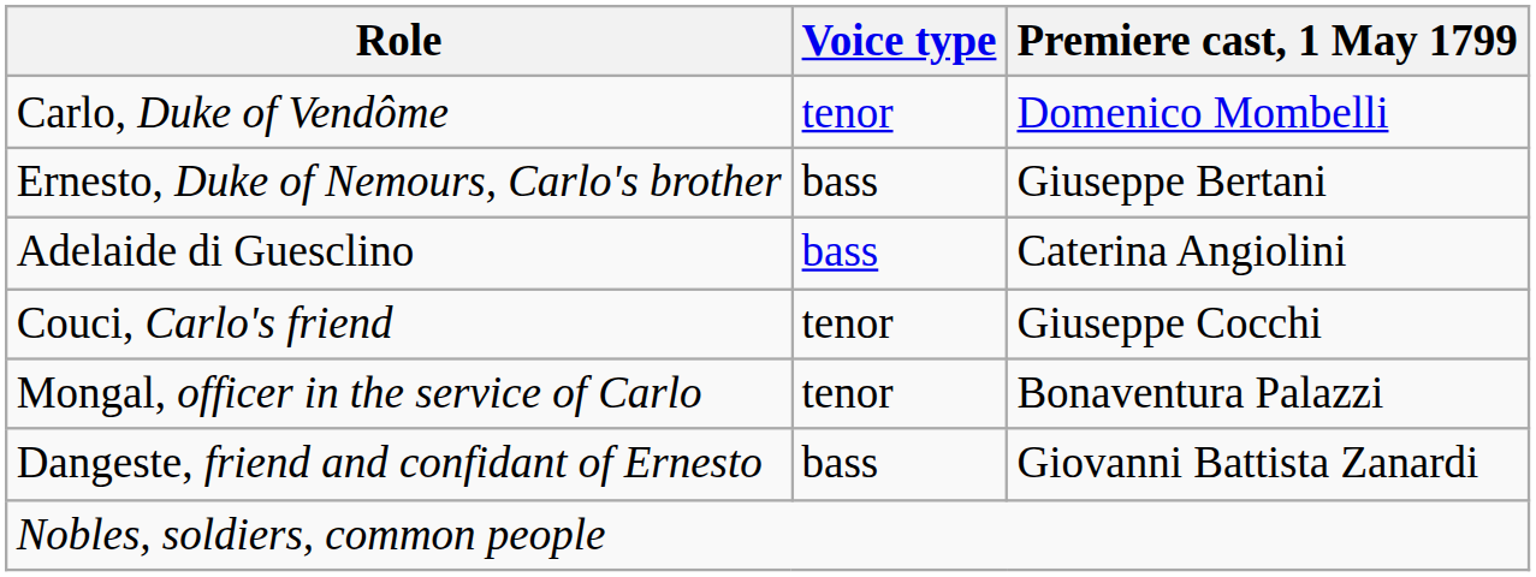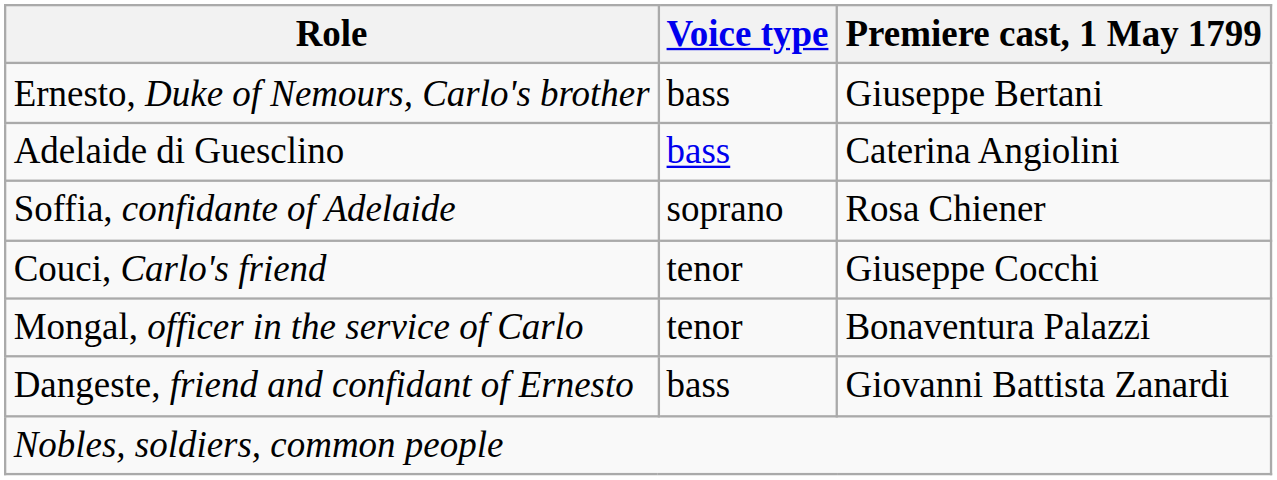- row: Carlo, Duke of Vendôme | tenor | Domenico Mombelli
+ row: Soffia, confidante of Adelaide | soprano | Rosa Chiener
